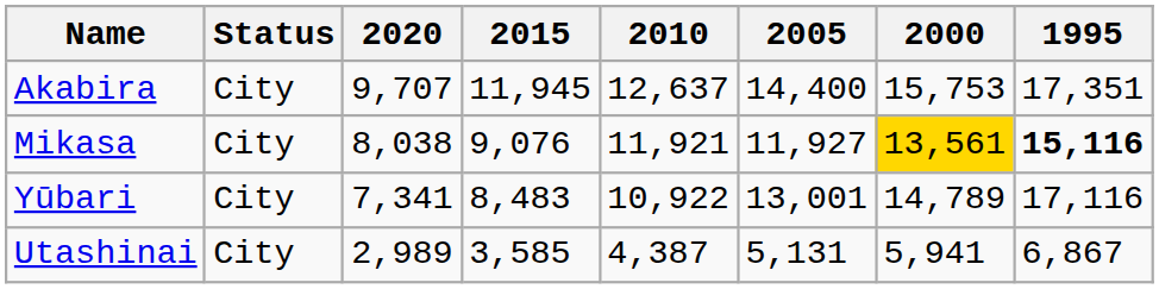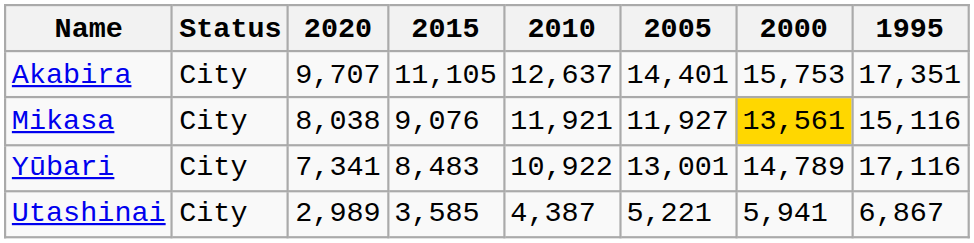Akabira | 2015: 11,945 -> 11,105
Akabira | 2005: 14,400 -> 14,401
Mikasa | 1995: bold -> normal
Utashinai | 2005: 5,131 -> 5,221
